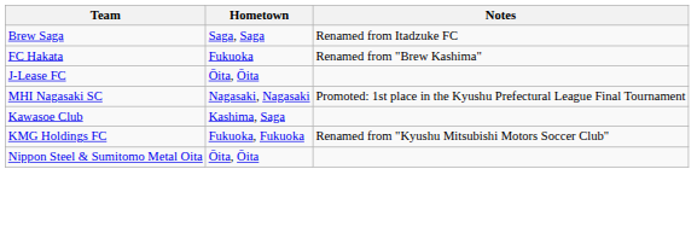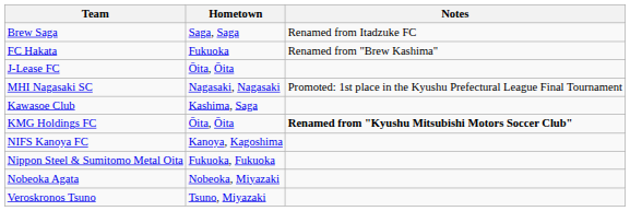KMG Holdings FC | Hometown: Fukuoka, Fukuoka -> Ōita, Ōita
KMG Holdings FC | Notes: normal -> bold
+ row: NIFS Kanoya FC | Kanoya, Kagoshima
Nippon Steel & Sumitomo Metal Oita | Hometown: Ōita, Ōita -> Fukuoka, Fukuoka
+ row: Nobeoka Agata | Nobeoka, Miyazaki
+ row: Veroskronos Tsuno | Tsuno, Miyazaki
